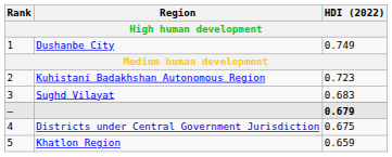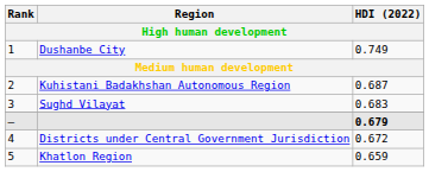Kuhistani Badakhshan Autonomous Region | HDI (2022): 0.723 -> 0.687
Districts under Central Government Jurisdiction | HDI (2022): 0.675 -> 0.672
